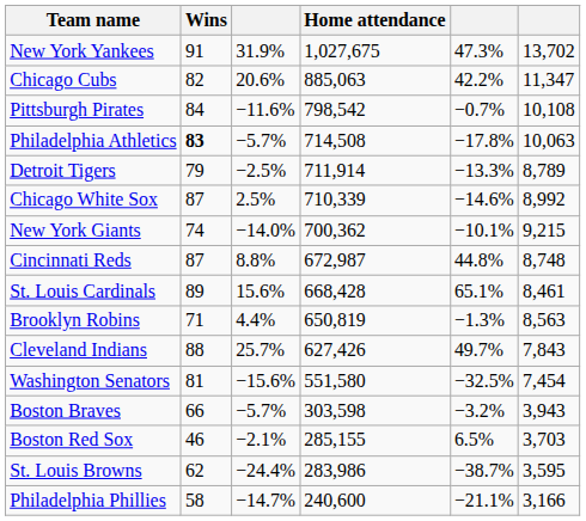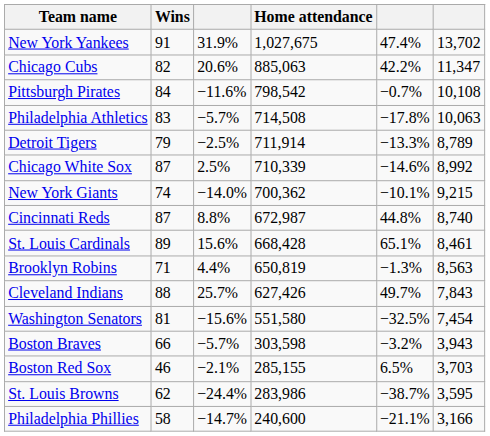New York Yankees | column 5: 47.3% -> 47.4%
Philadelphia Athletics | Wins: bold -> normal
Cincinnati Reds | column 6: 8,748 -> 8,740
